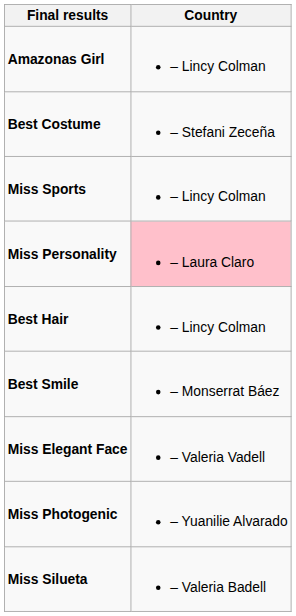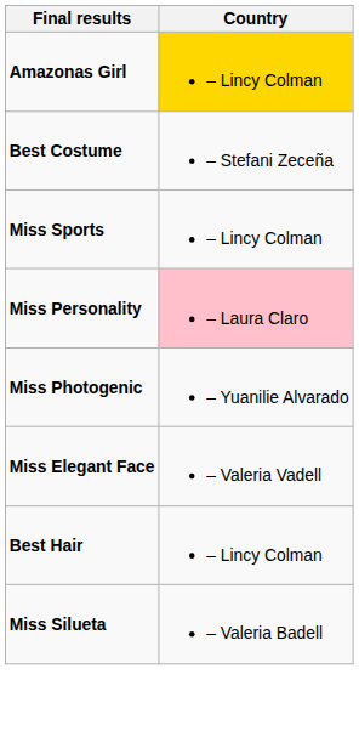Amazonas Girl | Country: no background -> gold background
rows swapped: Best Hair <-> Miss Photogenic
- row: Best Smile | – Monserrat Báez
